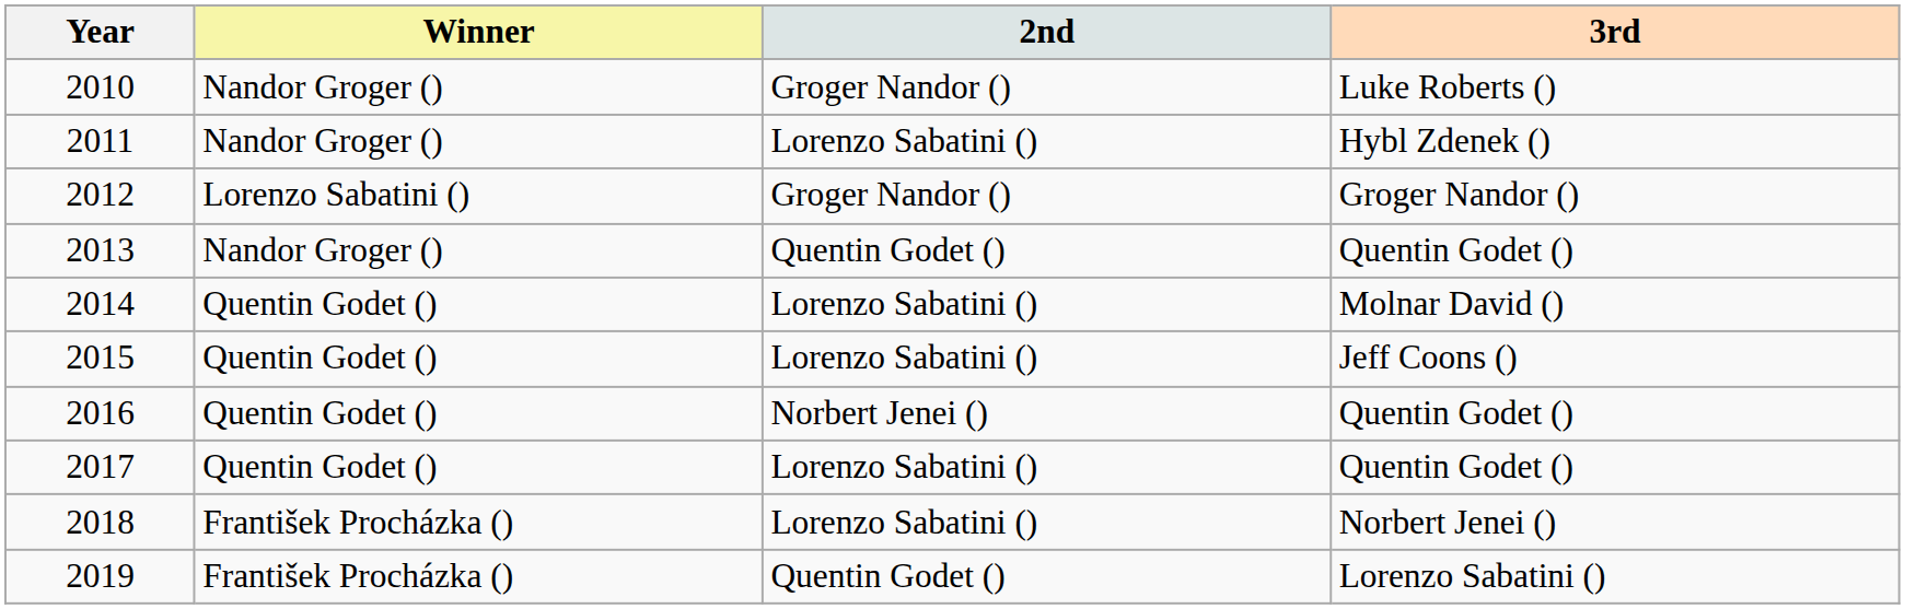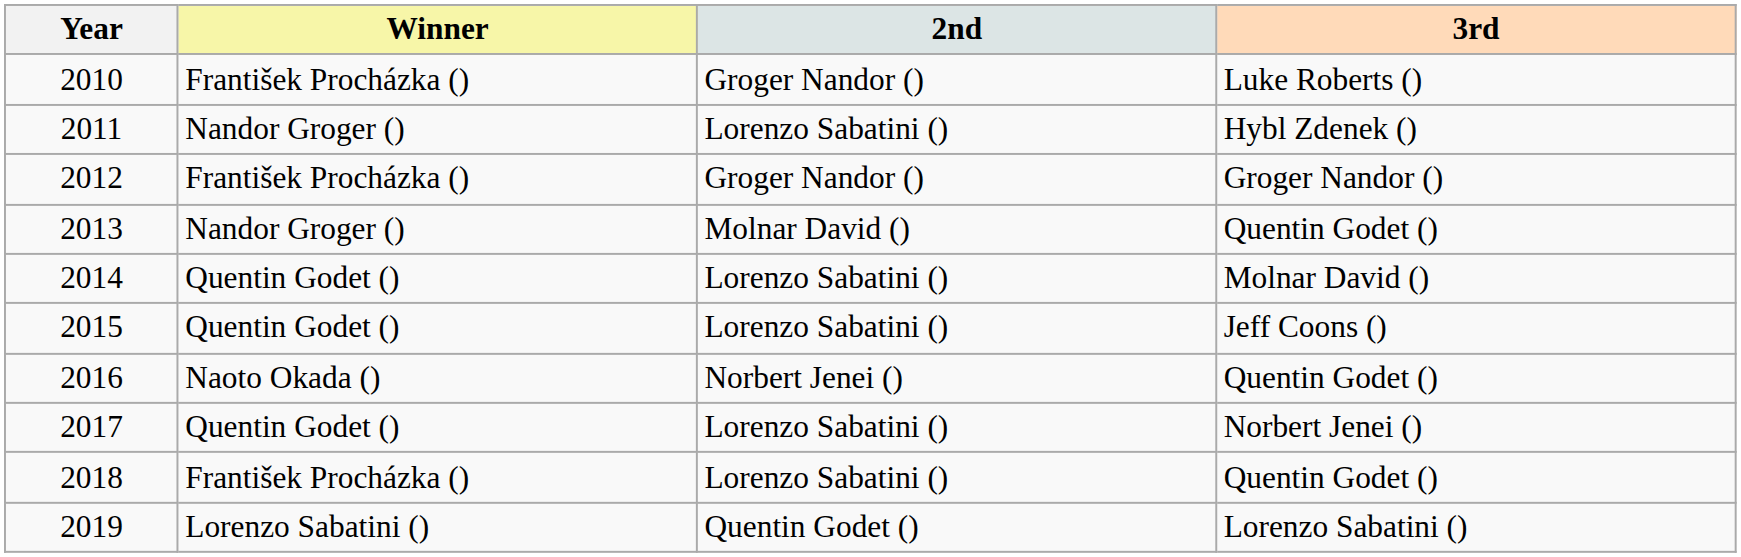2010 | Winner: Nandor Groger () -> František Procházka ()
2012 | Winner: Lorenzo Sabatini () -> František Procházka ()
2013 | 2nd: Quentin Godet () -> Molnar David ()
2016 | Winner: Quentin Godet () -> Naoto Okada ()
2017 | 3rd: Quentin Godet () -> Norbert Jenei ()
2018 | 3rd: Norbert Jenei () -> Quentin Godet ()
2019 | Winner: František Procházka () -> Lorenzo Sabatini ()
